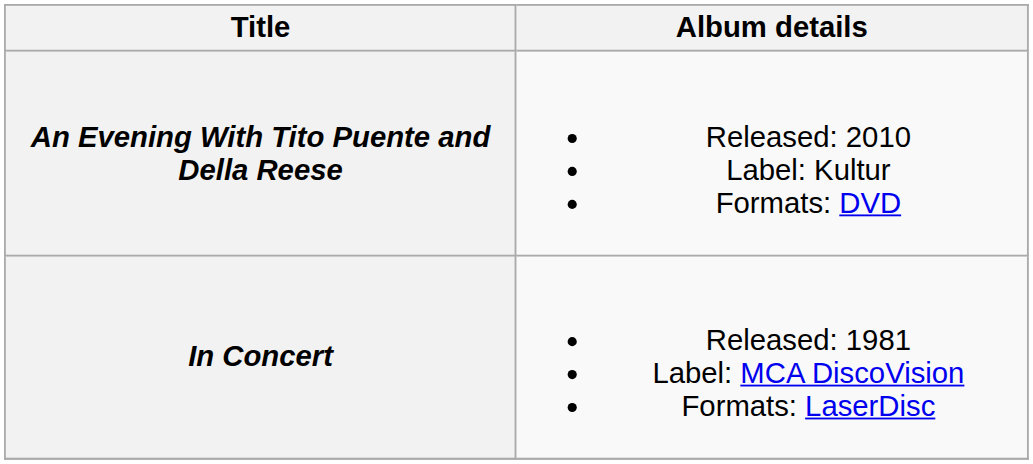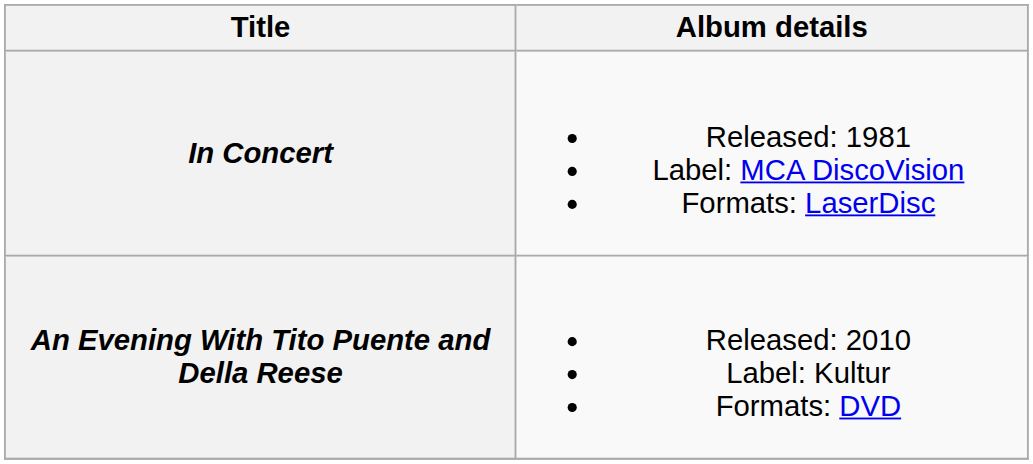rows swapped: In Concert <-> An Evening With Tito Puente and Della Reese
